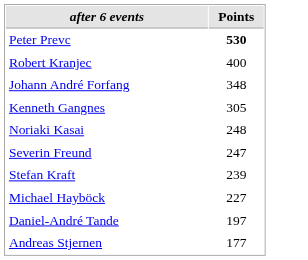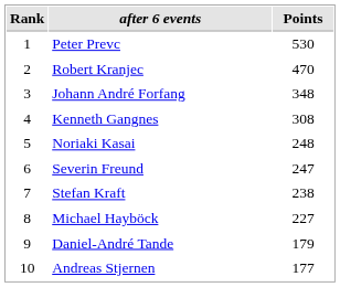+ column: Rank | 1 | 2 | 3 | 4 | 5 | 6 | 7 | 8 | 9 | 10
Peter Prevc | Points: bold -> normal
Robert Kranjec | Points: 400 -> 470
Kenneth Gangnes | Points: 305 -> 308
Stefan Kraft | Points: 239 -> 238
Daniel-André Tande | Points: 197 -> 179
